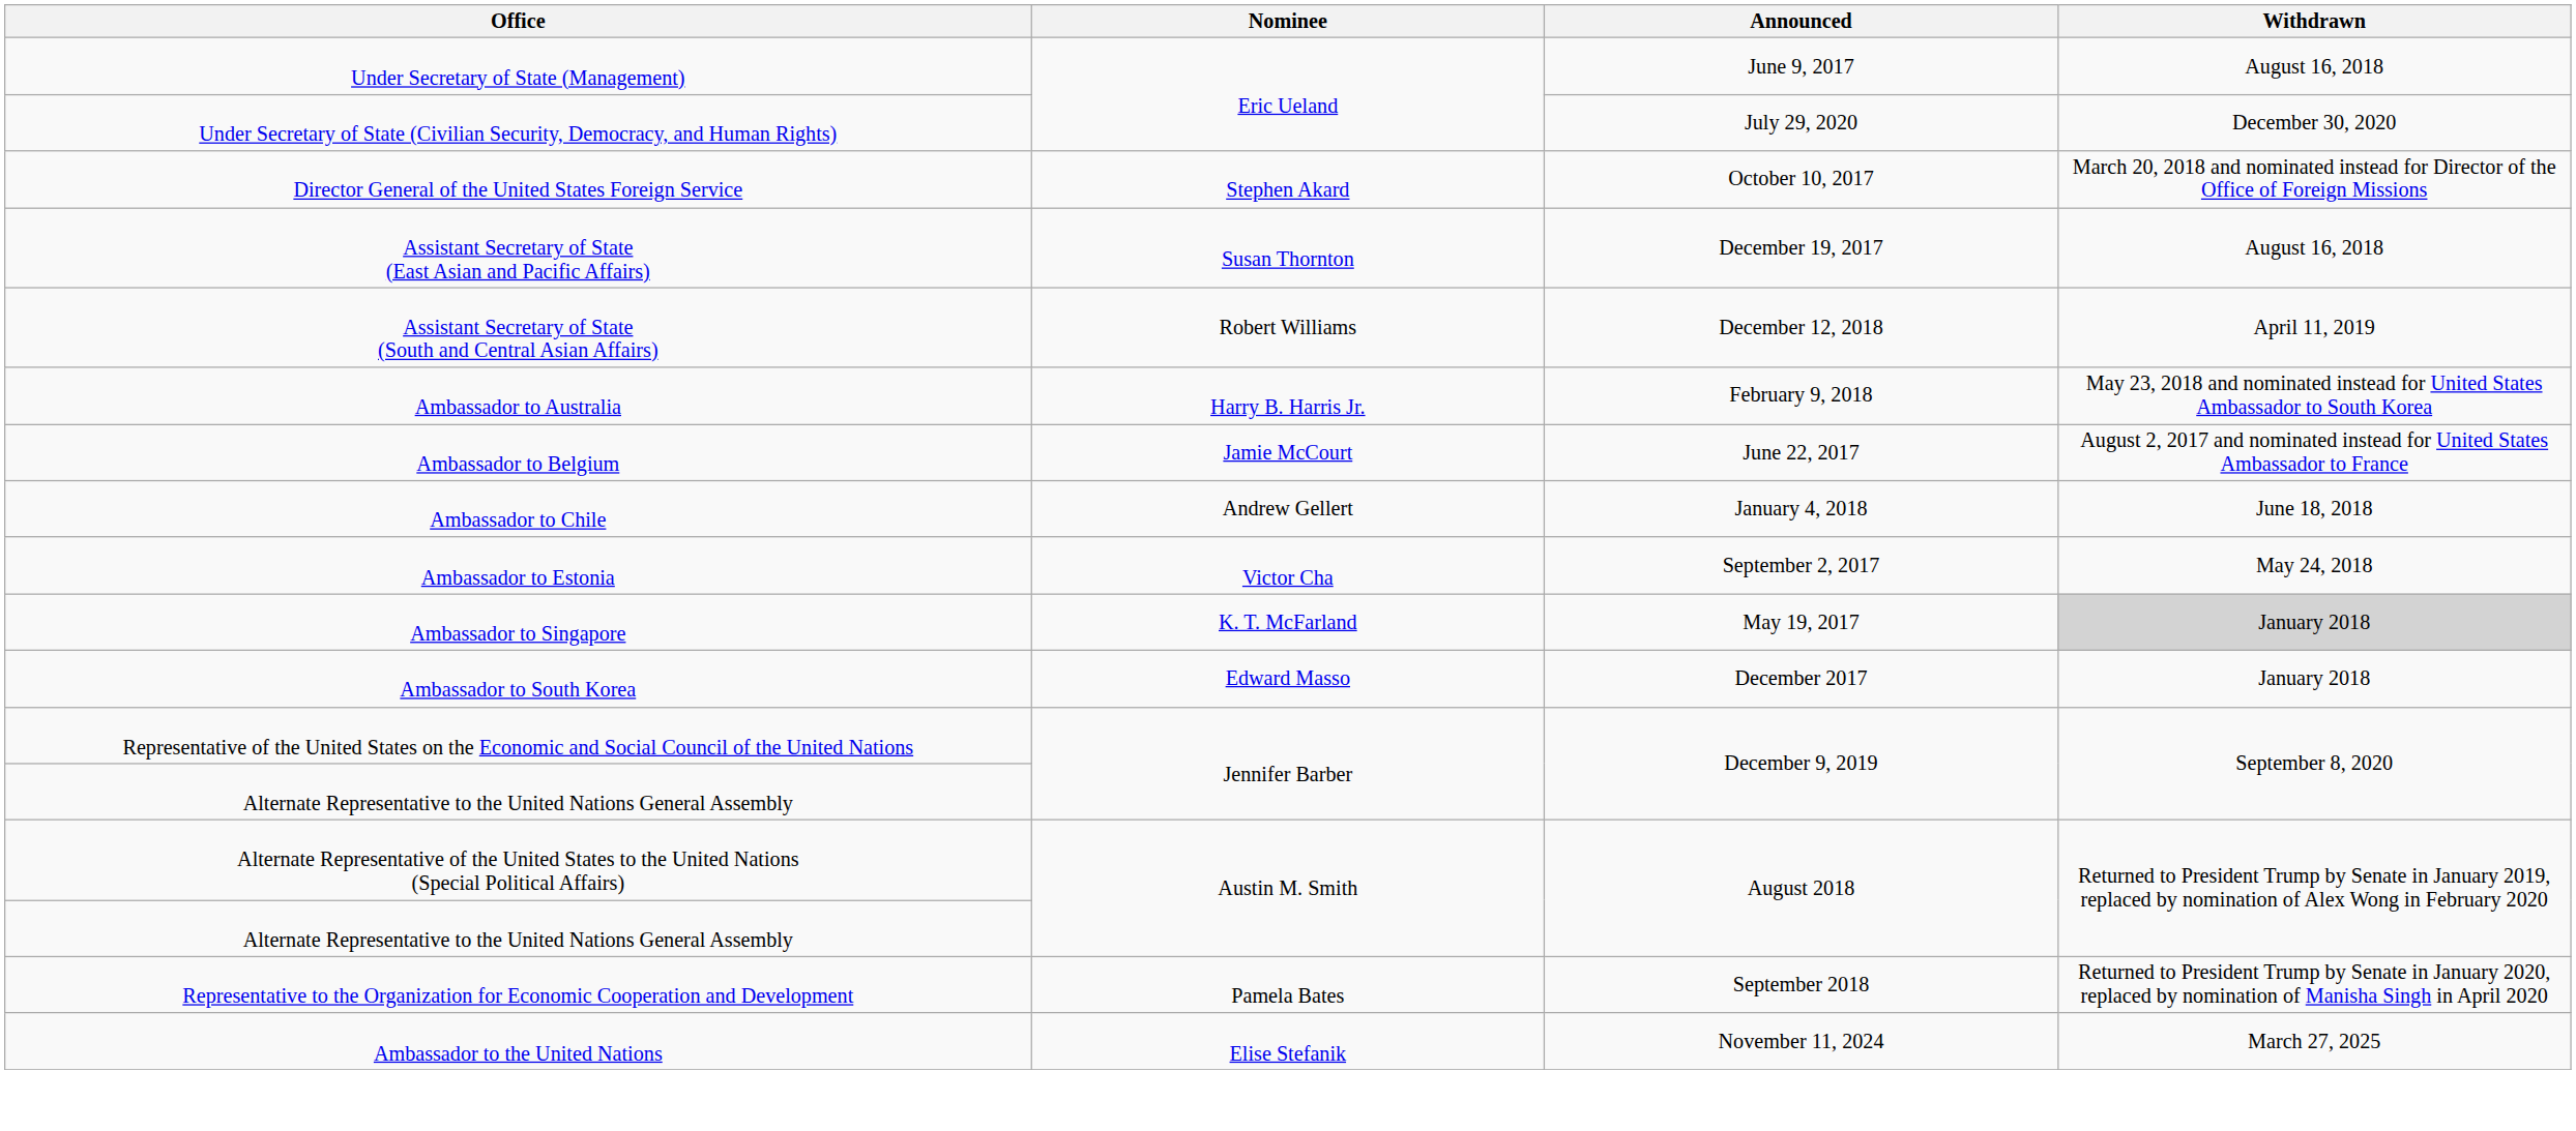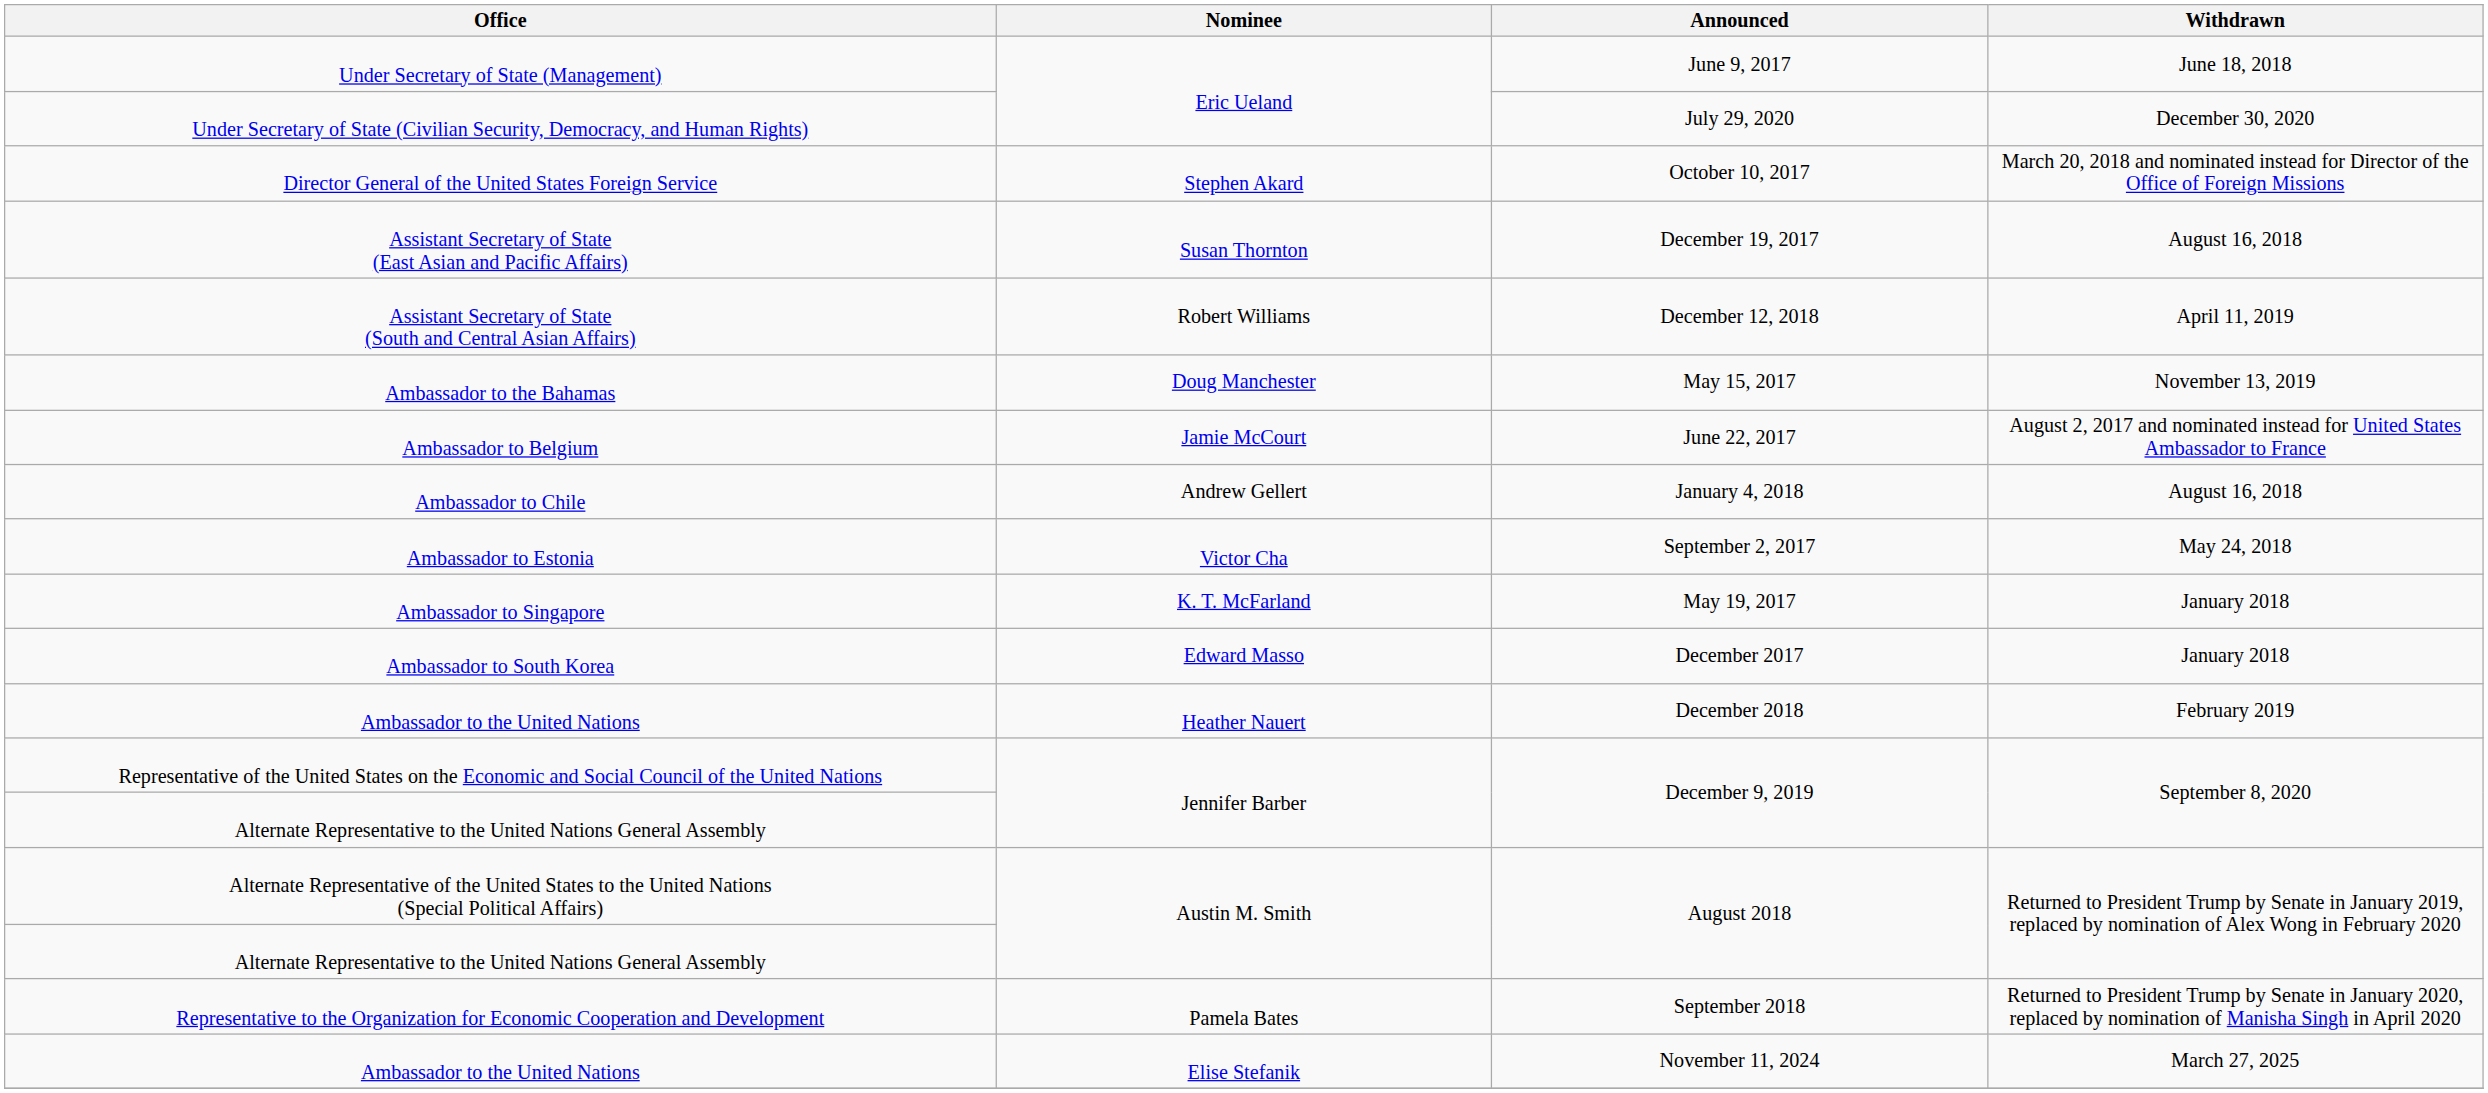Under Secretary of State (Management) | Withdrawn: August 16, 2018 -> June 18, 2018
- row: Ambassador to Australia | Harry B. Harris Jr. | February 9, 2018 | May 23, 2018 and nominated instead for United States Ambassador to South Korea
+ row: Ambassador to the Bahamas | Doug Manchester | May 15, 2017 | November 13, 2019
Ambassador to Chile | Withdrawn: June 18, 2018 -> August 16, 2018
Ambassador to Singapore | Withdrawn: lightgrey background -> no background
+ row: Ambassador to the United Nations | Heather Nauert | December 2018 | February 2019
